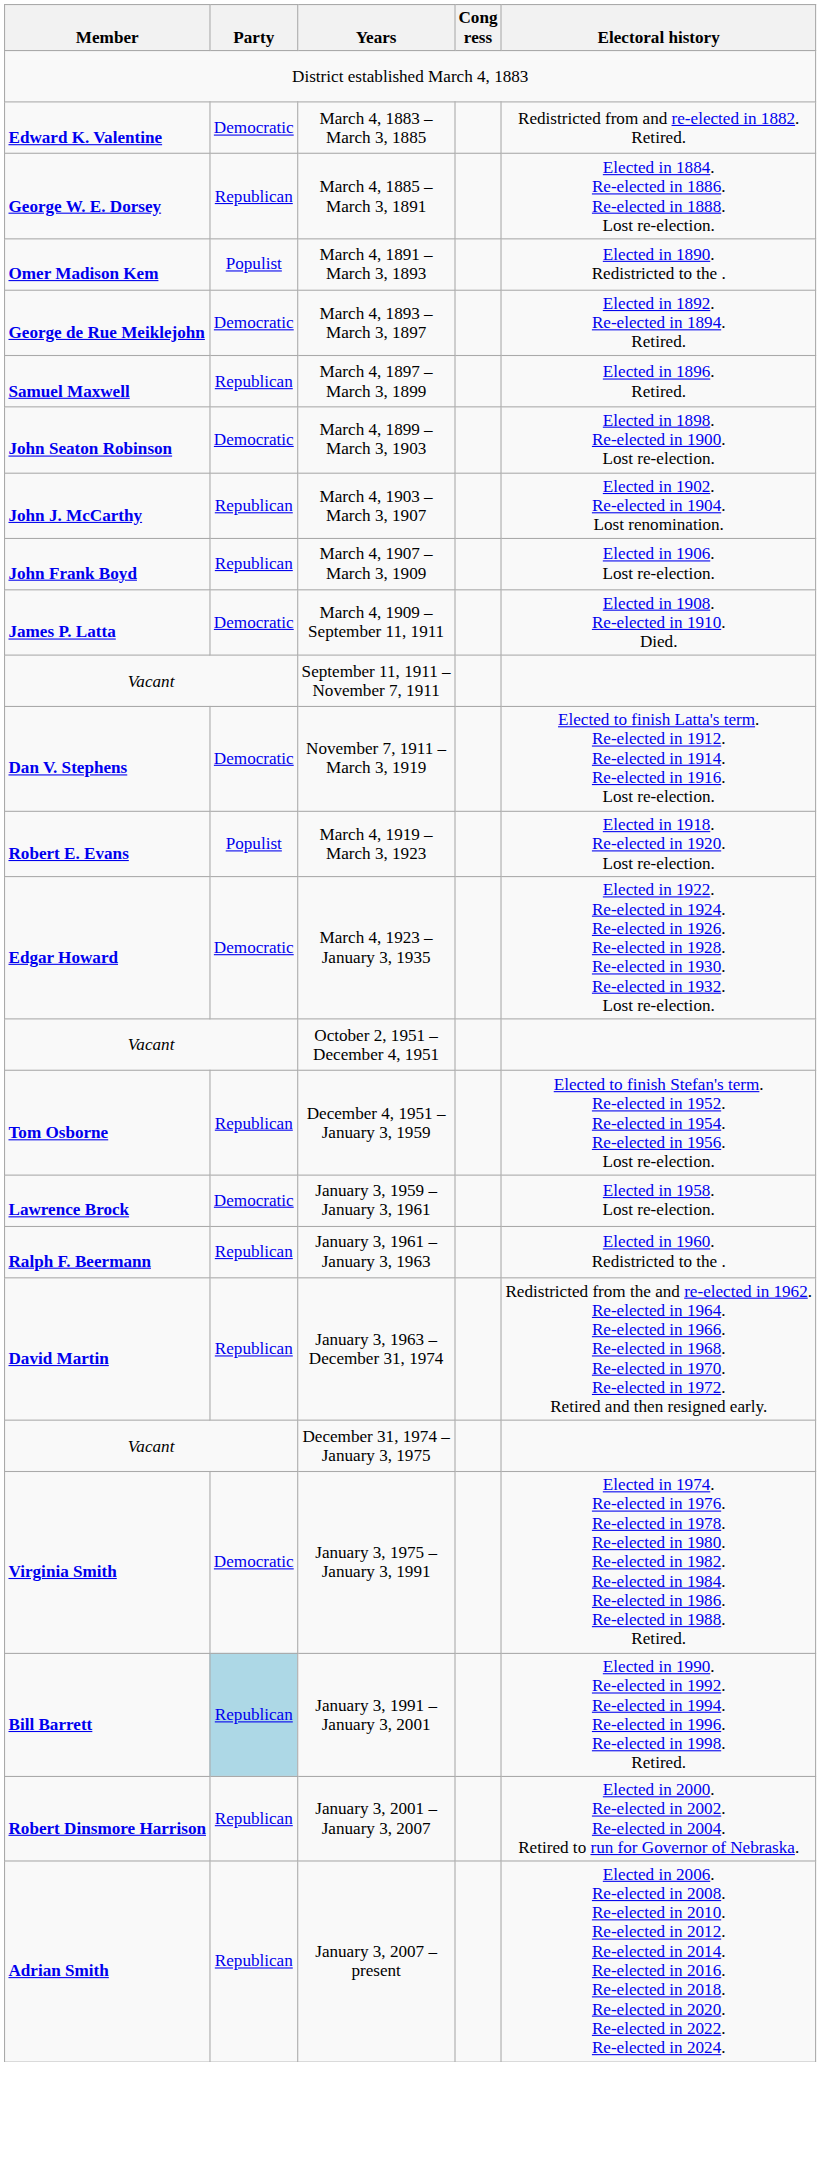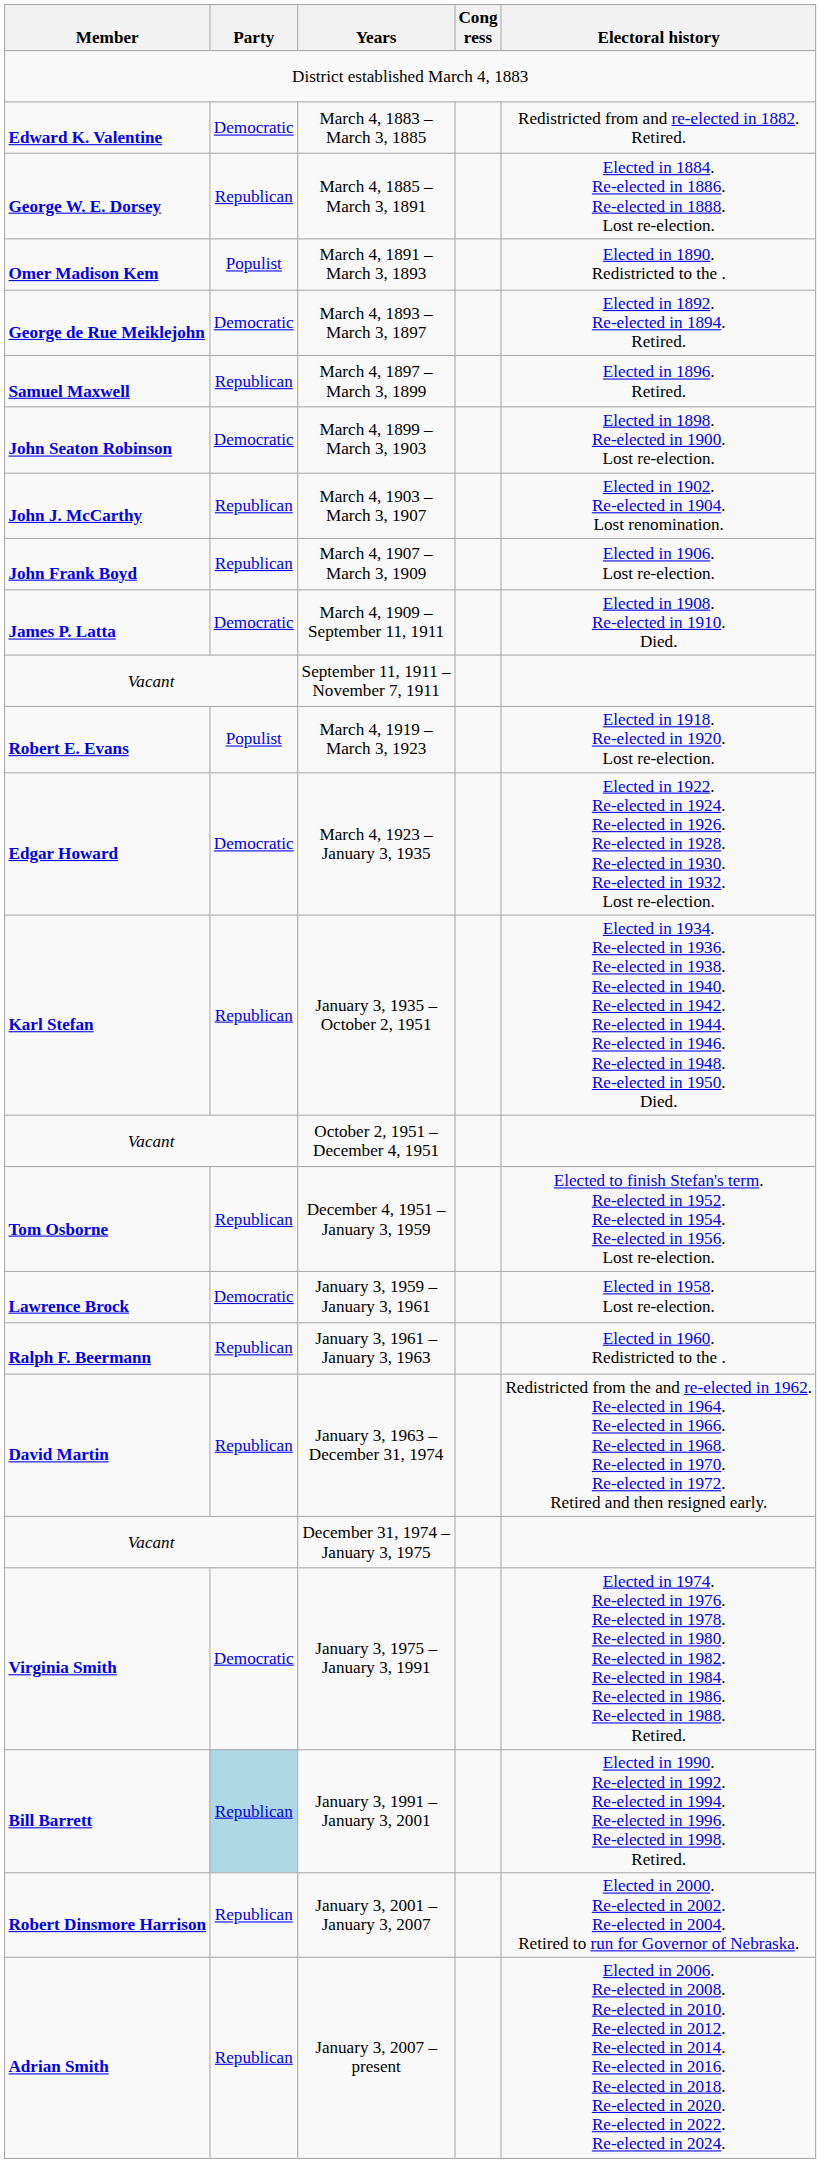- row: Dan V. Stephens | Democratic | November 7, 1911 – March 3, 1919 | Elected to finish Latta's term. Re-elected in 1912. Re-elected in 1914. Re-elected in 1916. Lost re-election.
+ row: Karl Stefan | Republican | January 3, 1935 – October 2, 1951 | Elected in 1934. Re-elected in 1936. Re-elected in 1938. Re-elected in 1940. Re-elected in 1942. Re-elected in 1944. Re-elected in 1946. Re-elected in 1948. Re-elected in 1950. Died.
